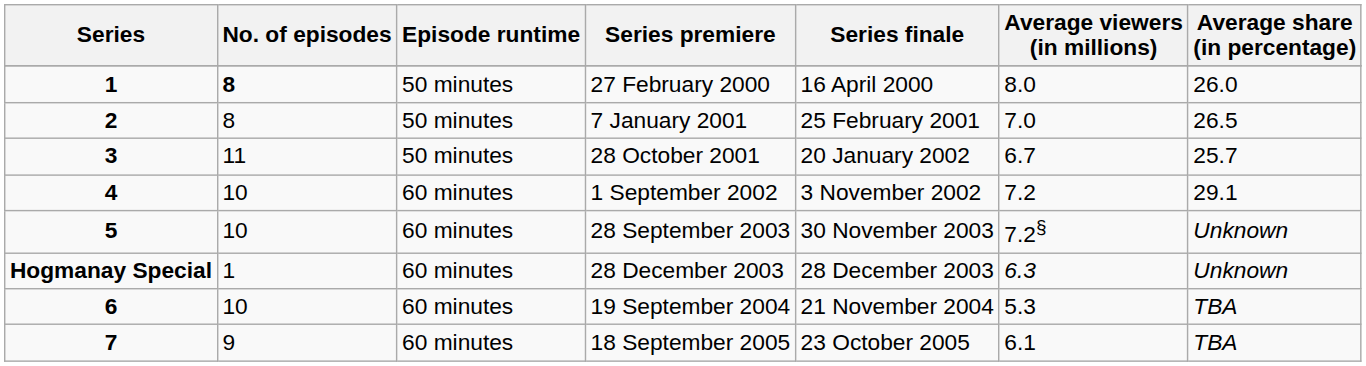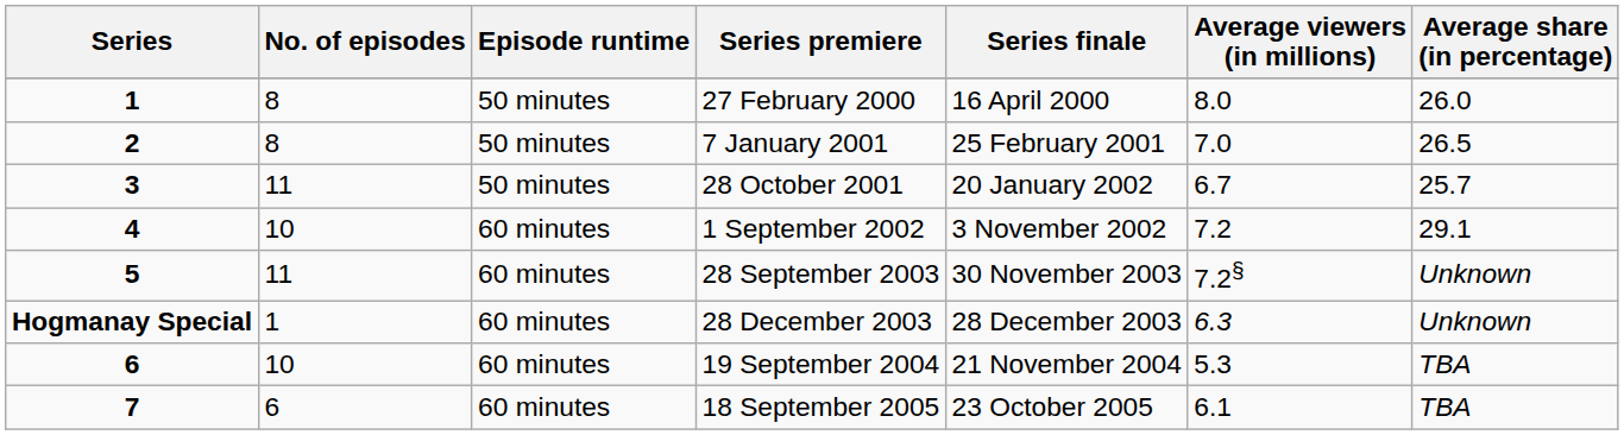27 February 2000 | No. of episodes: bold -> normal
28 September 2003 | No. of episodes: 10 -> 11
18 September 2005 | No. of episodes: 9 -> 6
